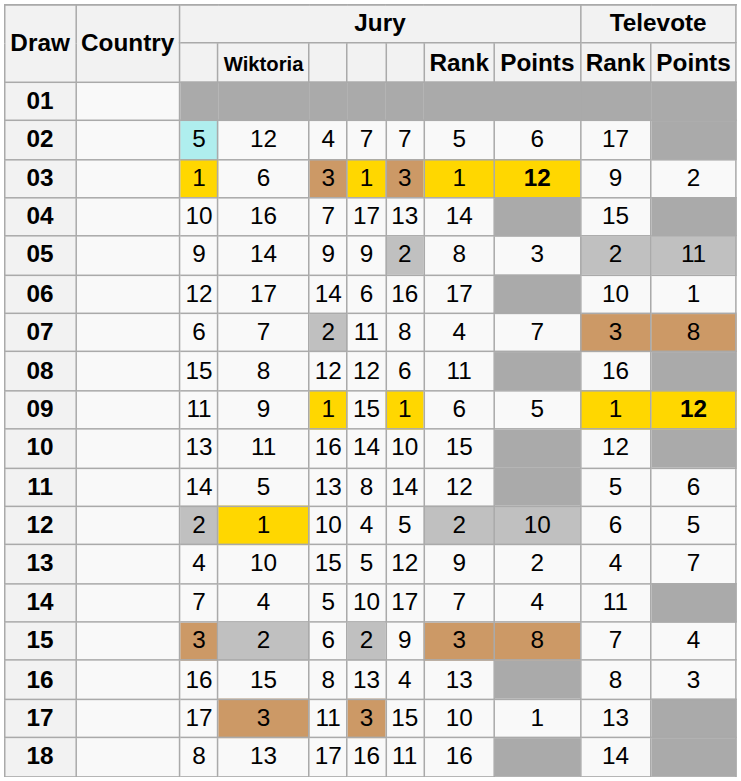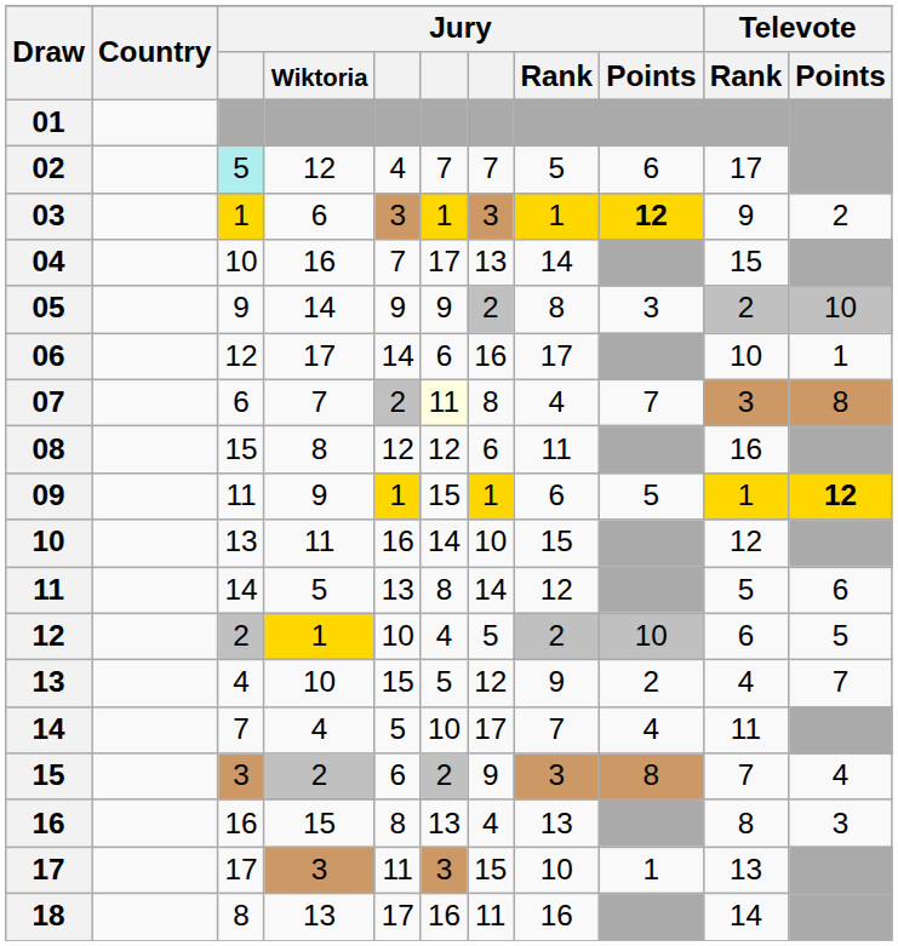05 | Televote / Points: 11 -> 10
07 | column 6: no background -> lightyellow background
